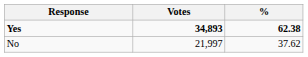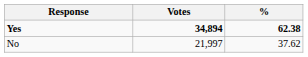Yes | Votes: 34,893 -> 34,894
